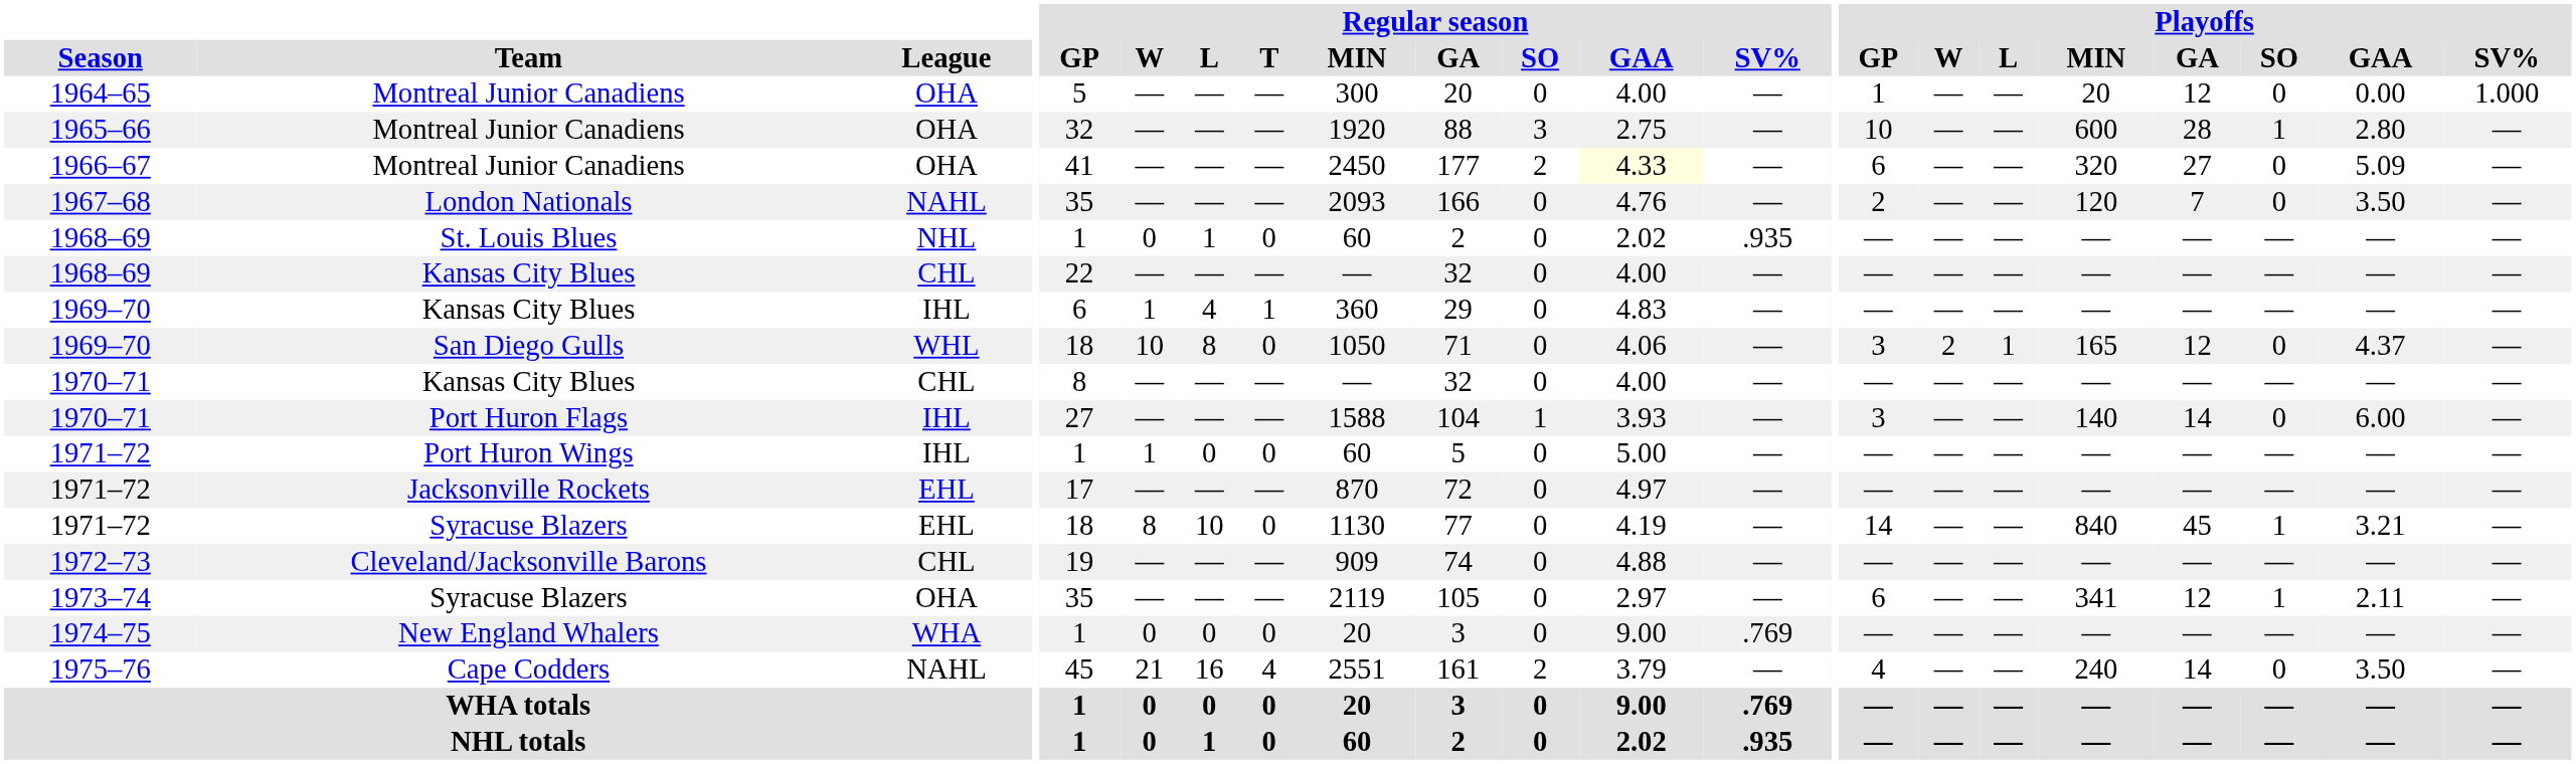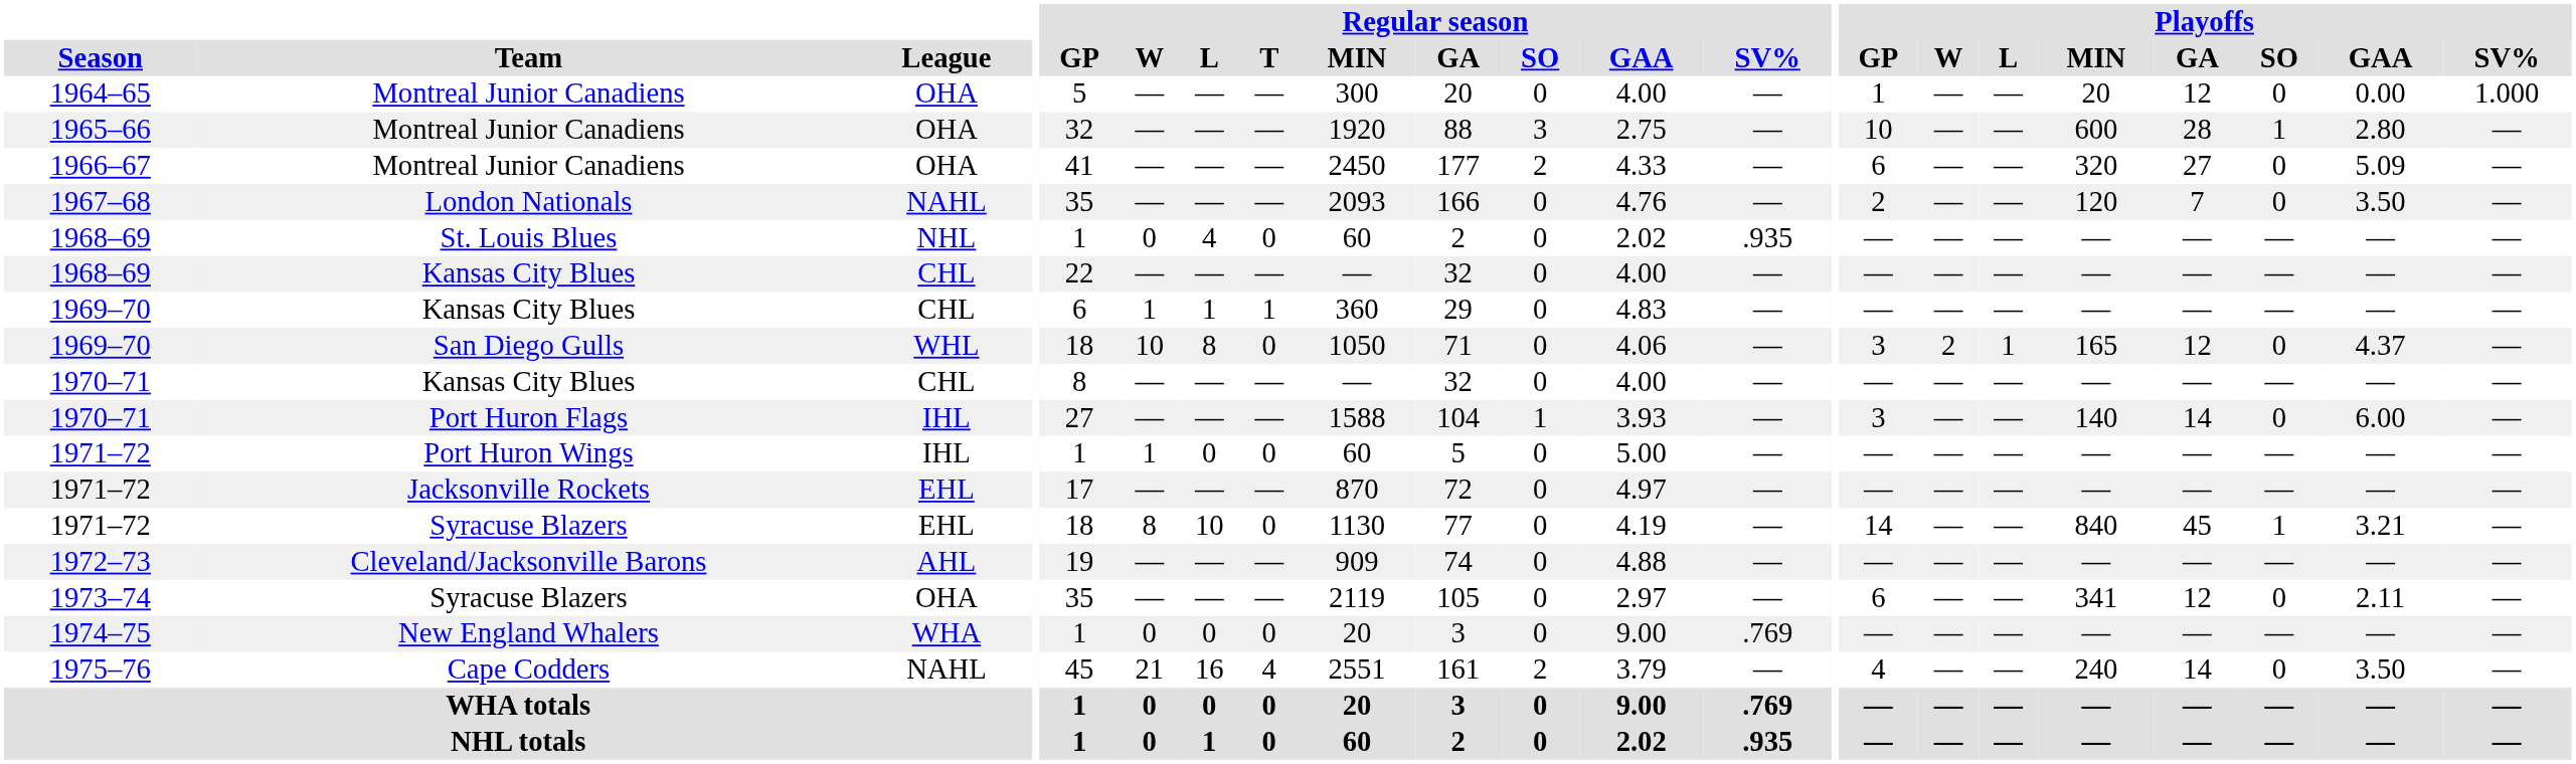1966–67 | Regular season / GAA: lightyellow background -> no background
1968–69 / St. Louis Blues | Regular season / L: 1 -> 4
1969–70 / Kansas City Blues | League: IHL -> CHL
1969–70 / Kansas City Blues | Regular season / L: 4 -> 1
1972–73 | League: CHL -> AHL
1973–74 | Playoffs / SO: 1 -> 0
